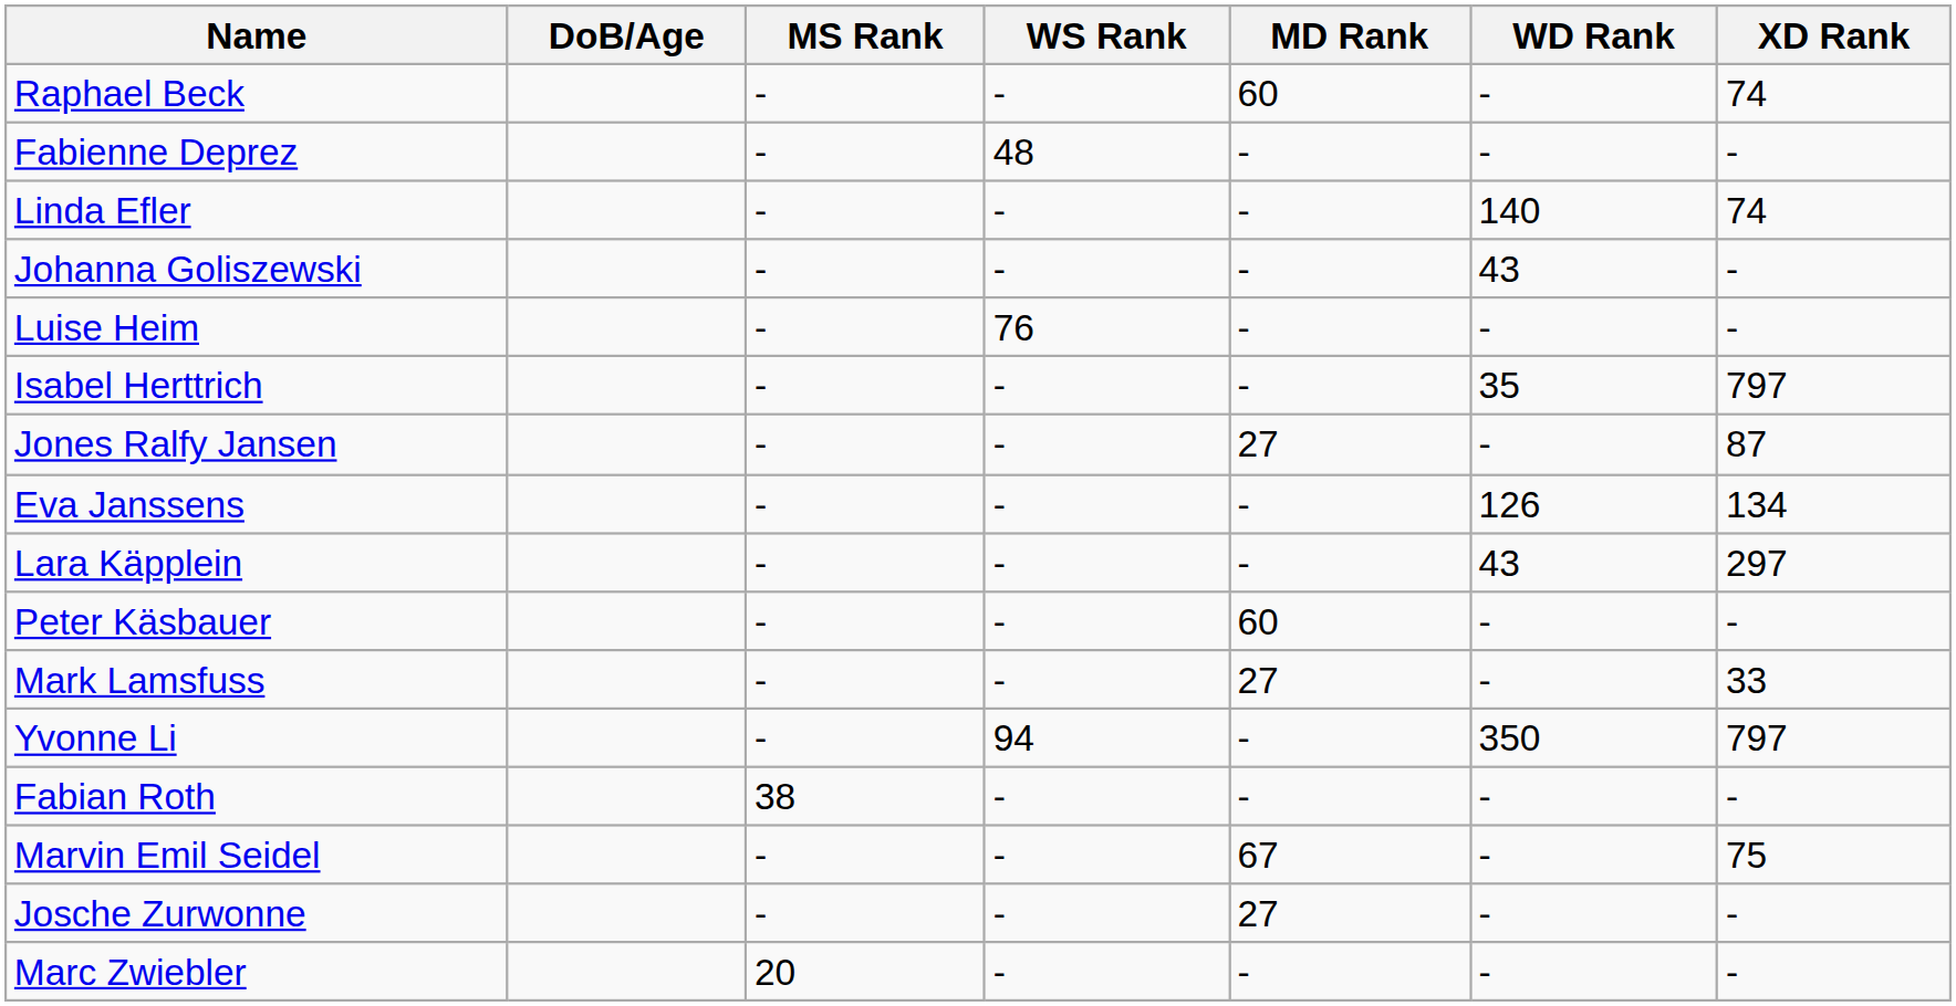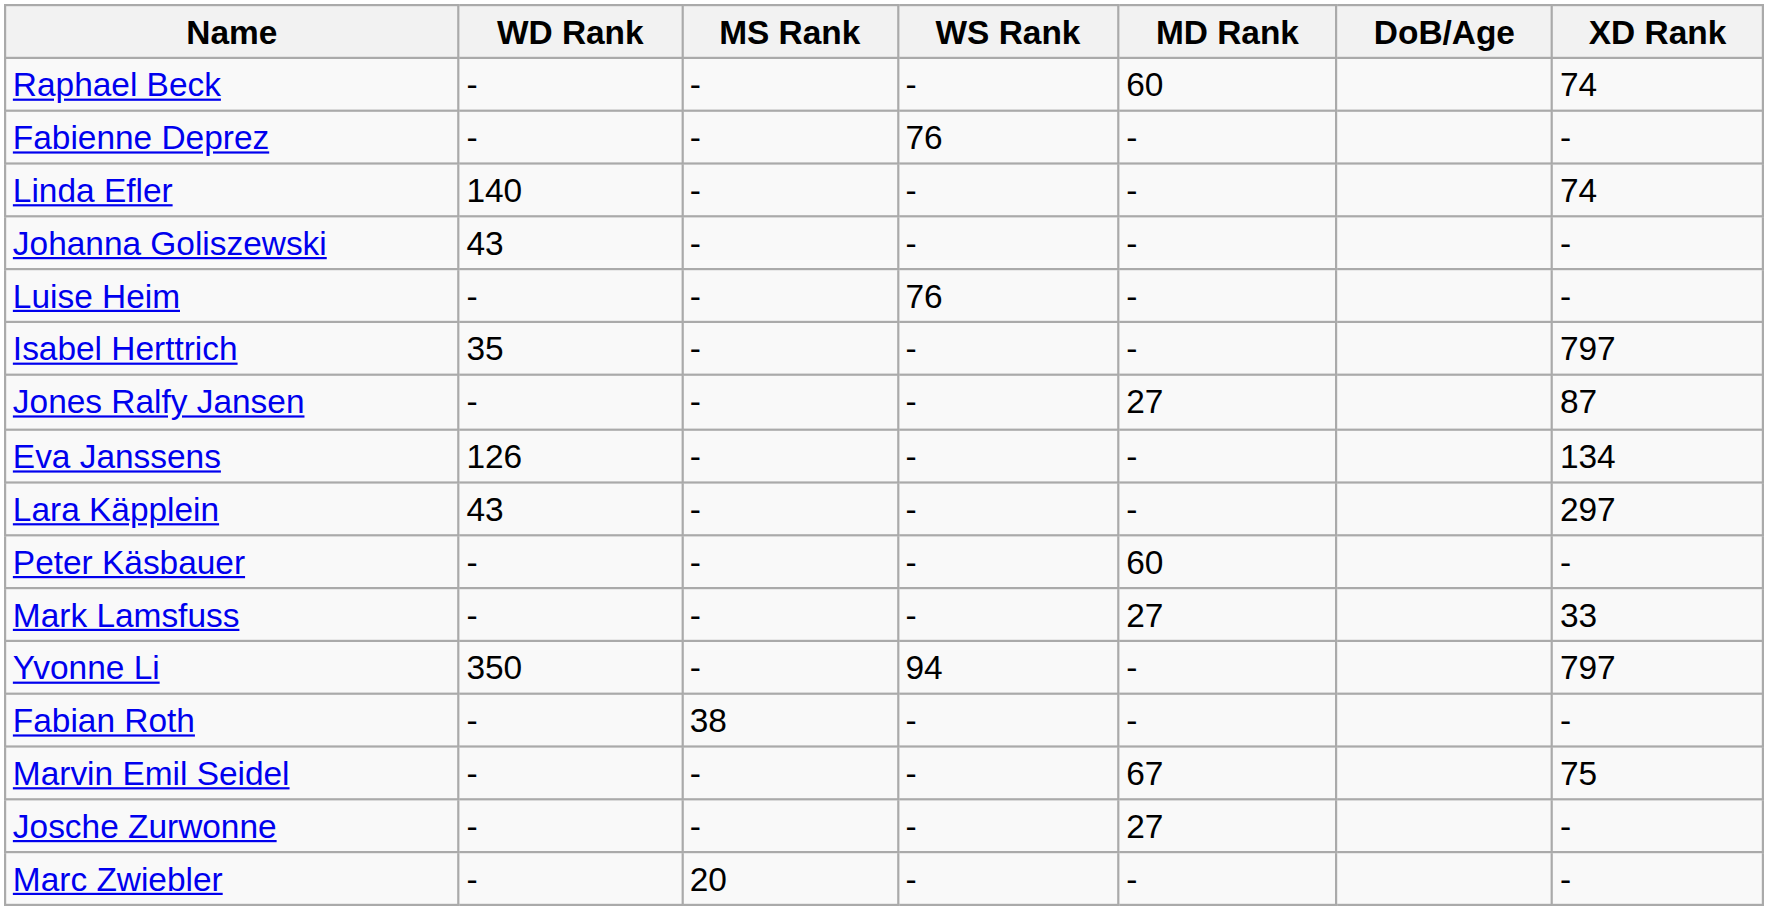columns swapped: DoB/Age <-> WD Rank
Fabienne Deprez | WS Rank: 48 -> 76
